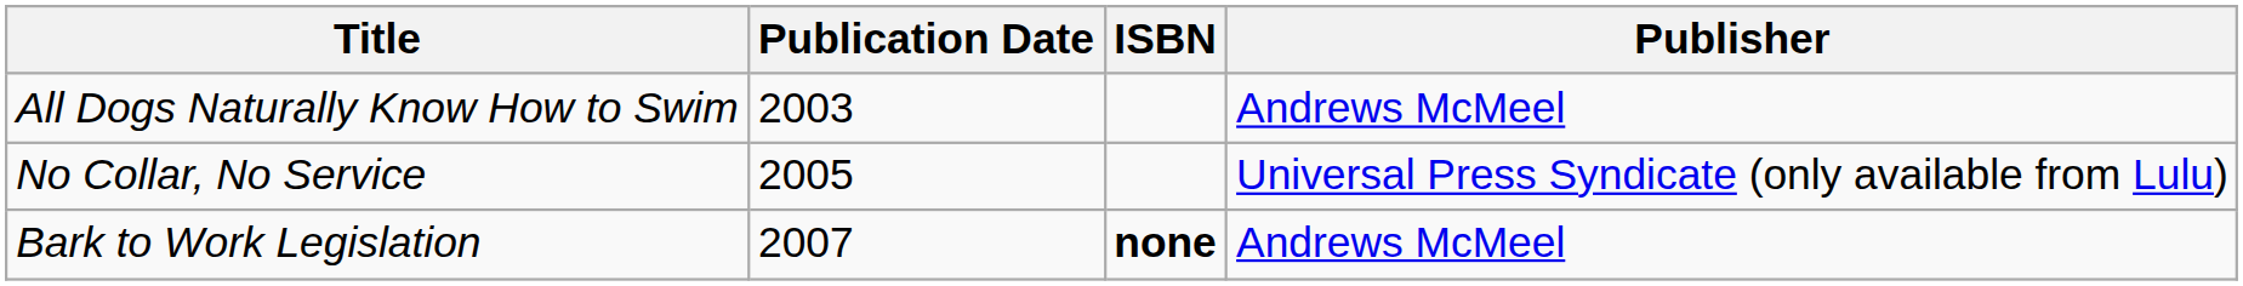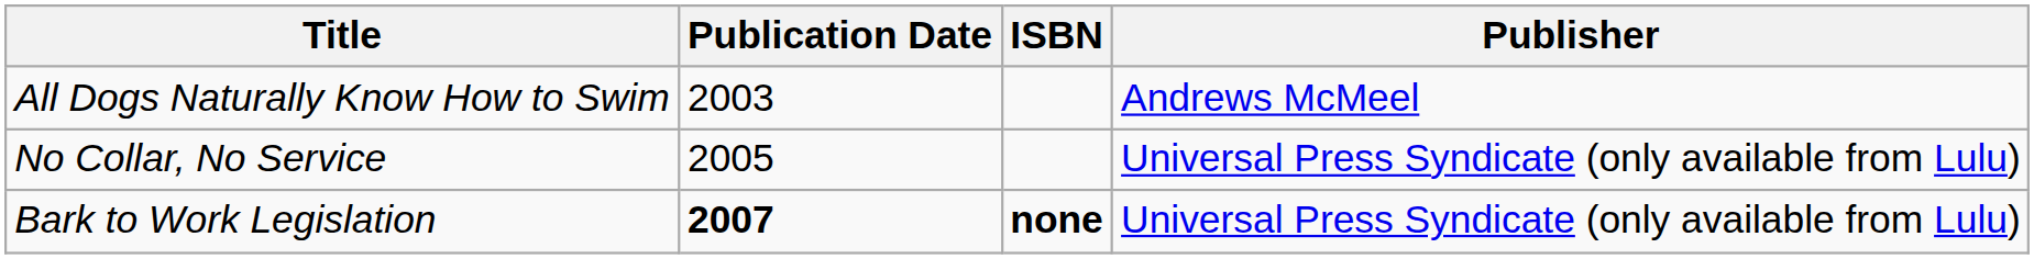Bark to Work Legislation | Publication Date: normal -> bold
Bark to Work Legislation | Publisher: Andrews McMeel -> Universal Press Syndicate (only available from Lulu)
